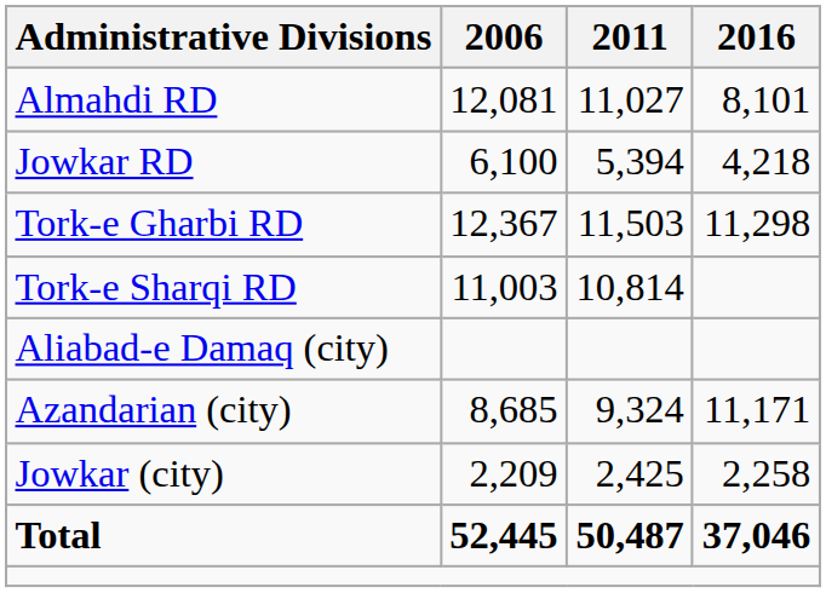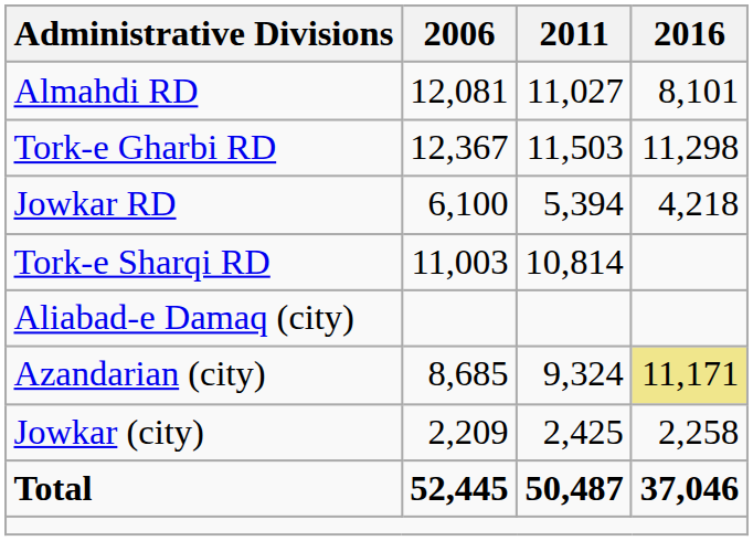rows swapped: Jowkar RD <-> Tork-e Gharbi RD
Azandarian (city) | 2016: no background -> khaki background
